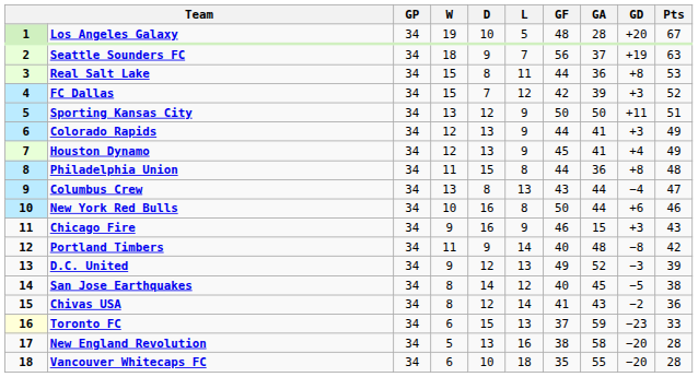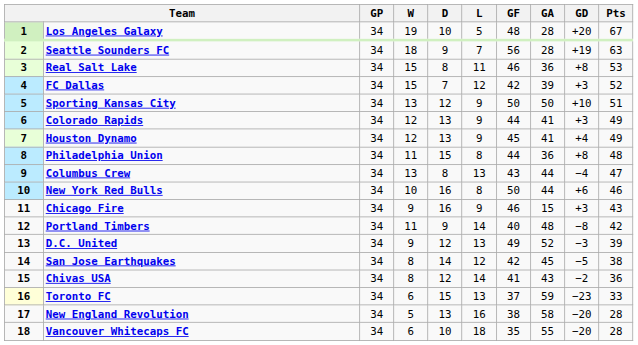Seattle Sounders FC | GA: 37 -> 28
Real Salt Lake | GF: 44 -> 46
Sporting Kansas City | GD: +11 -> +10
San Jose Earthquakes | GF: 40 -> 42
